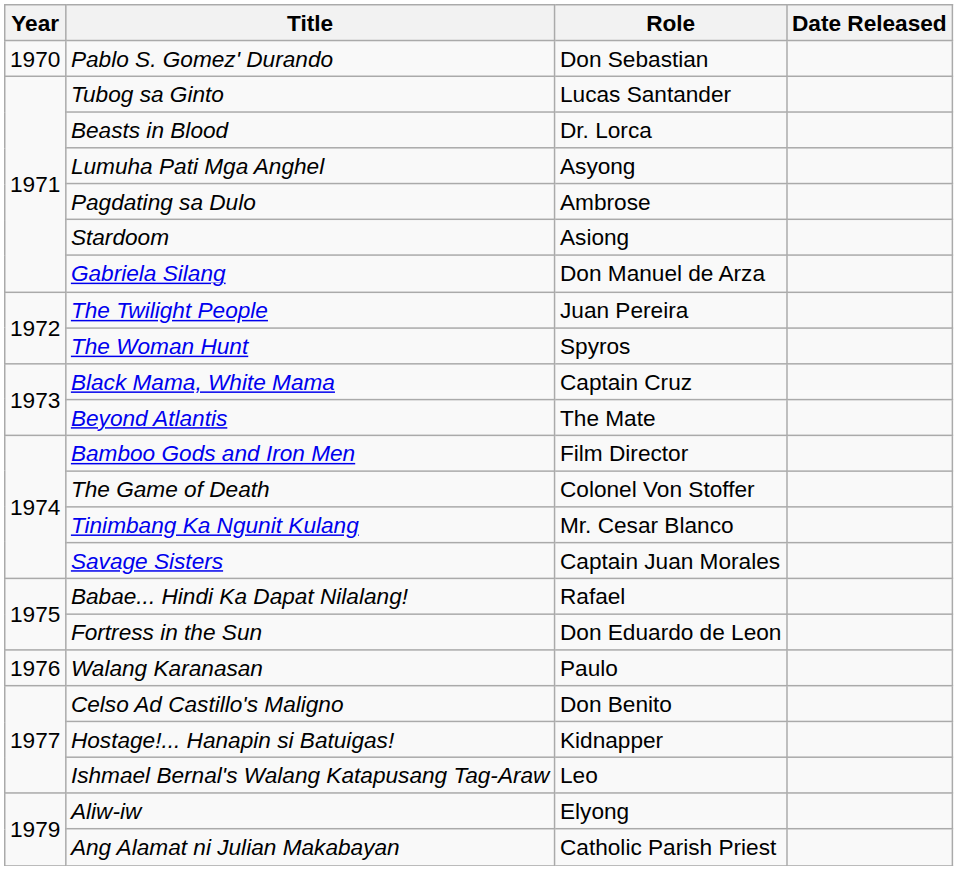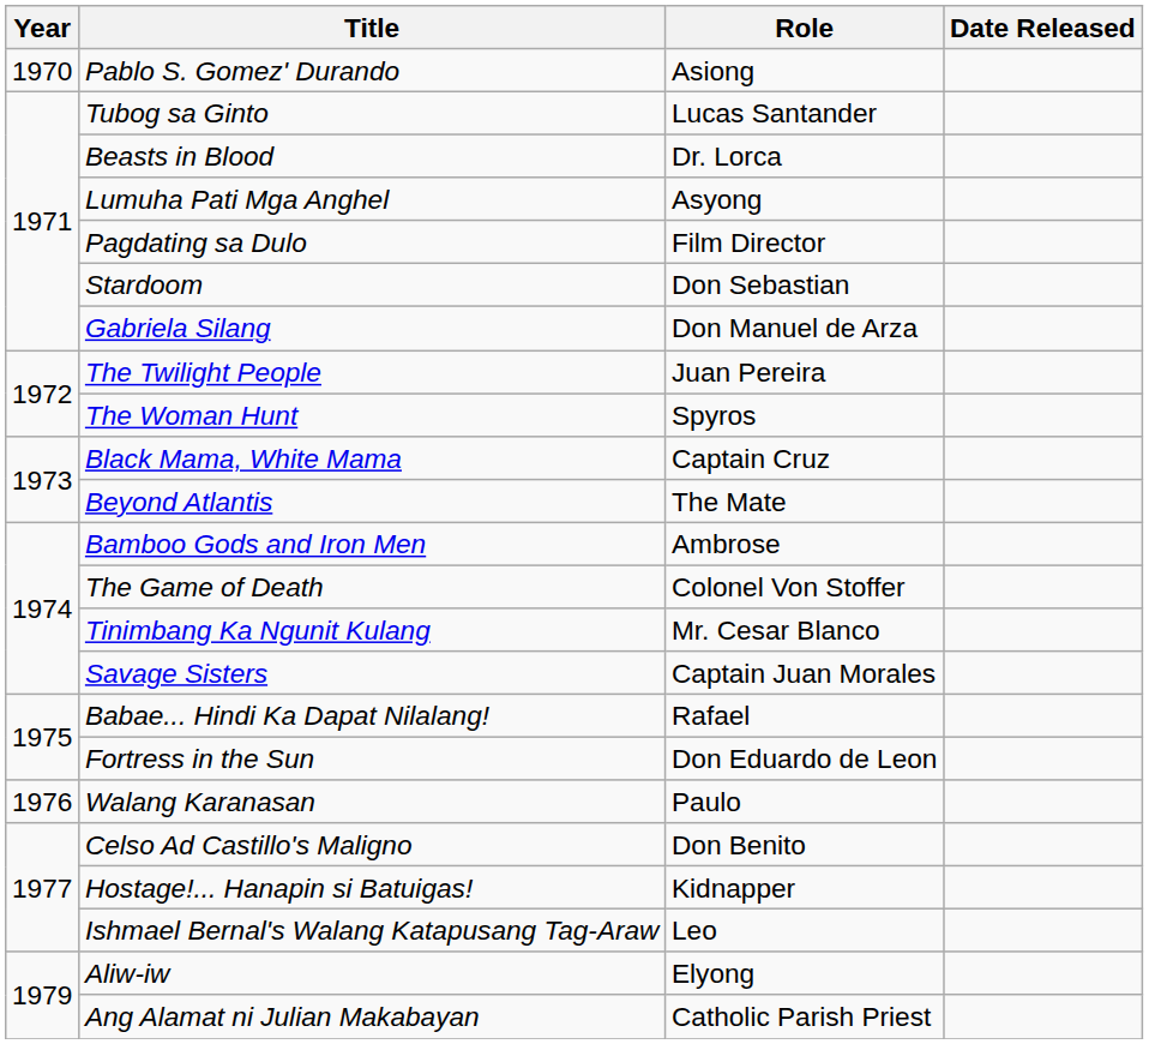Pablo S. Gomez' Durando | Role: Don Sebastian -> Asiong
Pagdating sa Dulo | Role: Ambrose -> Film Director
Stardoom | Role: Asiong -> Don Sebastian
Bamboo Gods and Iron Men | Role: Film Director -> Ambrose
